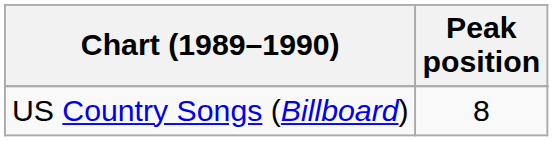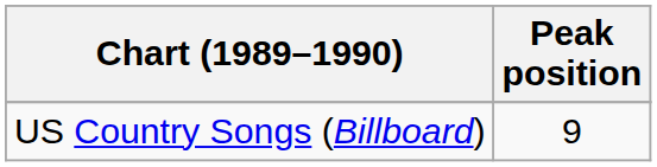US Country Songs (Billboard) | Peak position: 8 -> 9
